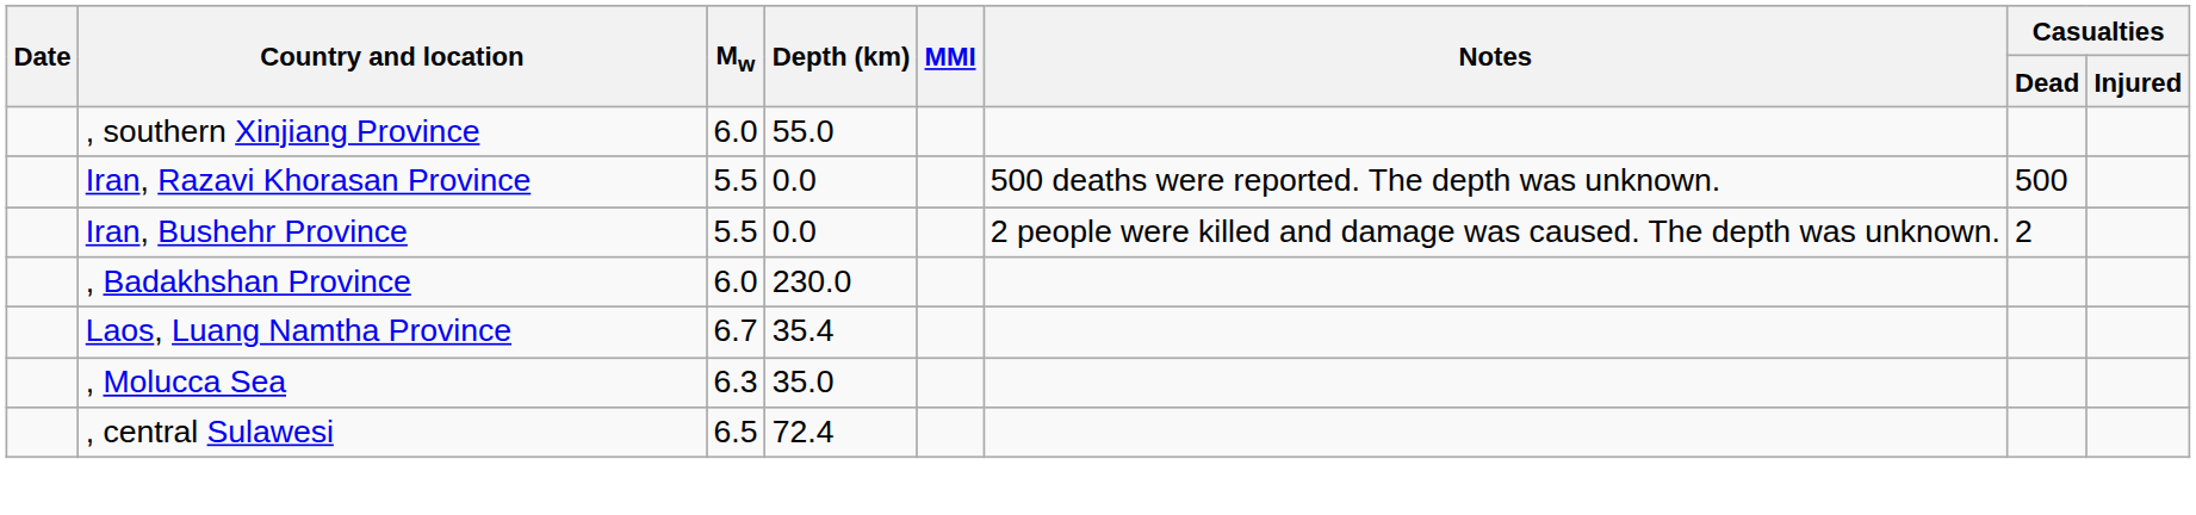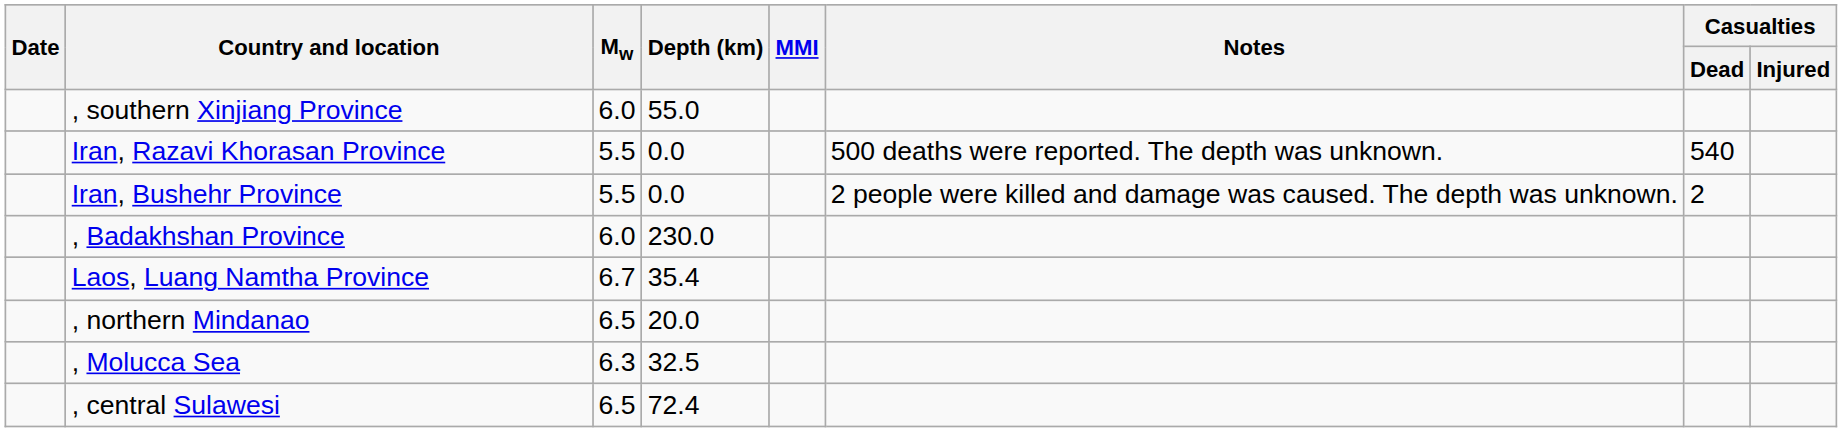Iran, Razavi Khorasan Province | Casualties / Dead: 500 -> 540
+ row: , northern Mindanao | 6.5 | 20.0
, Molucca Sea | Depth (km): 35.0 -> 32.5
